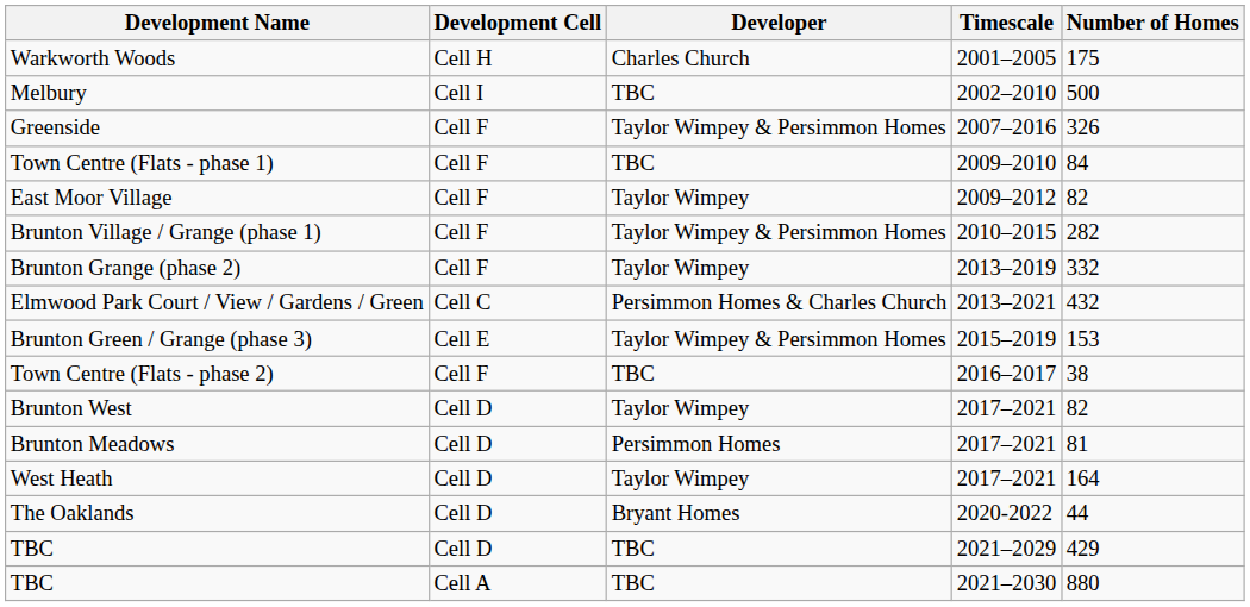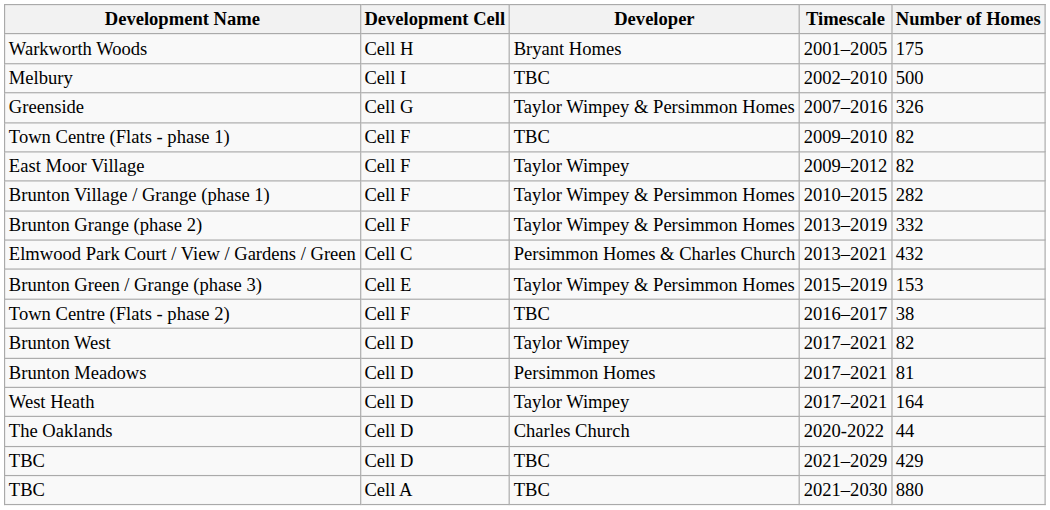Warkworth Woods | Developer: Charles Church -> Bryant Homes
Greenside | Development Cell: Cell F -> Cell G
Town Centre (Flats - phase 1) | Number of Homes: 84 -> 82
Brunton Grange (phase 2) | Developer: Taylor Wimpey -> Taylor Wimpey & Persimmon Homes
The Oaklands | Developer: Bryant Homes -> Charles Church
